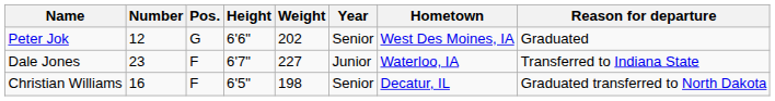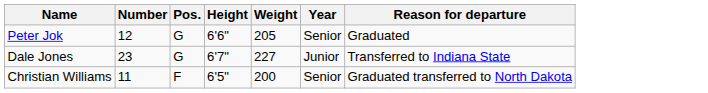- column: Hometown | West Des Moines, IA | Waterloo, IA | Decatur, IL
Peter Jok | Weight: 202 -> 205
Dale Jones | Pos.: F -> G
Christian Williams | Number: 16 -> 11
Christian Williams | Weight: 198 -> 200
